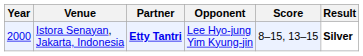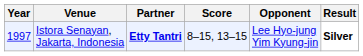columns swapped: Opponent <-> Score
Istora Senayan, Jakarta, Indonesia | Year: 2000 -> 1997
